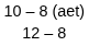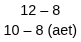rows swapped: 10 – 8 (aet) <-> 12 – 8
